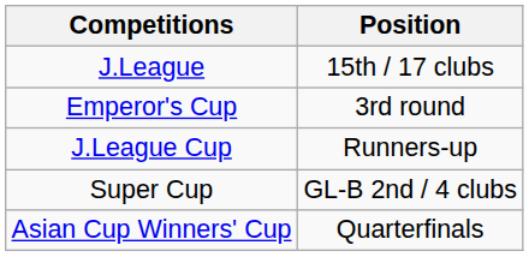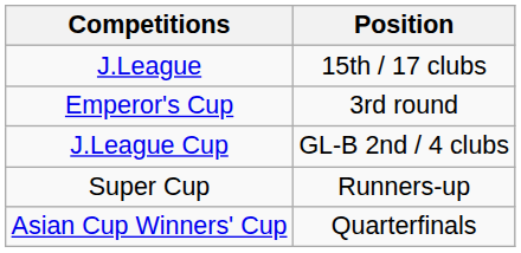J.League Cup | Position: Runners-up -> GL-B 2nd / 4 clubs
Super Cup | Position: GL-B 2nd / 4 clubs -> Runners-up
